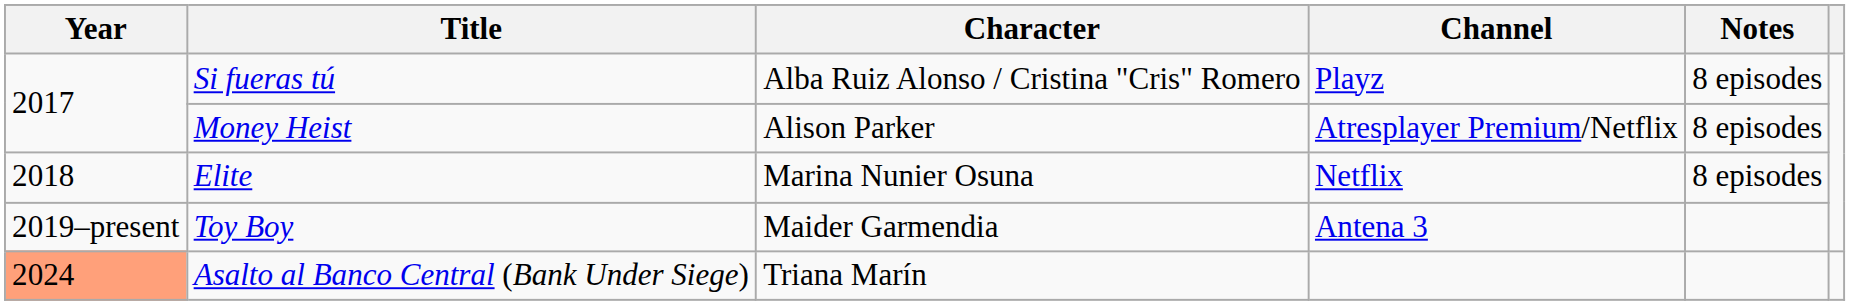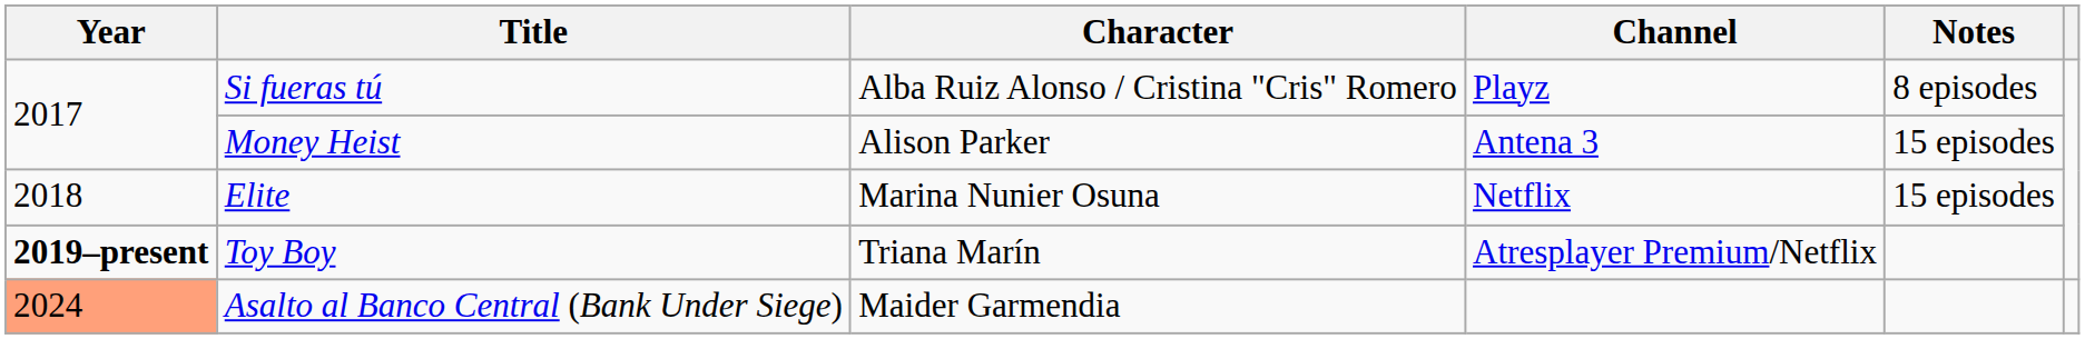Money Heist | Channel: Atresplayer Premium/Netflix -> Antena 3
Money Heist | Notes: 8 episodes -> 15 episodes
Elite | Notes: 8 episodes -> 15 episodes
Toy Boy | Year: normal -> bold
Toy Boy | Character: Maider Garmendia -> Triana Marín
Toy Boy | Channel: Antena 3 -> Atresplayer Premium/Netflix
Asalto al Banco Central (Bank Under Siege) | Character: Triana Marín -> Maider Garmendia
